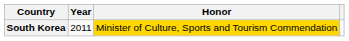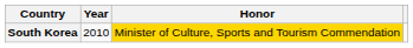South Korea | Year: 2011 -> 2010
